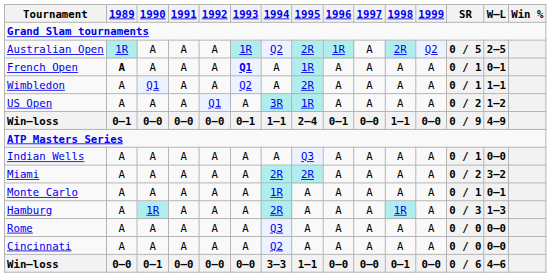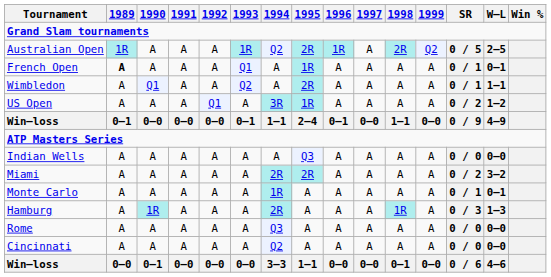French Open | 1993: bold -> normal
Indian Wells | SR: 0 / 1 -> 0 / 0
